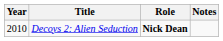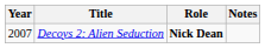Decoys 2: Alien Seduction | Year: 2010 -> 2007
